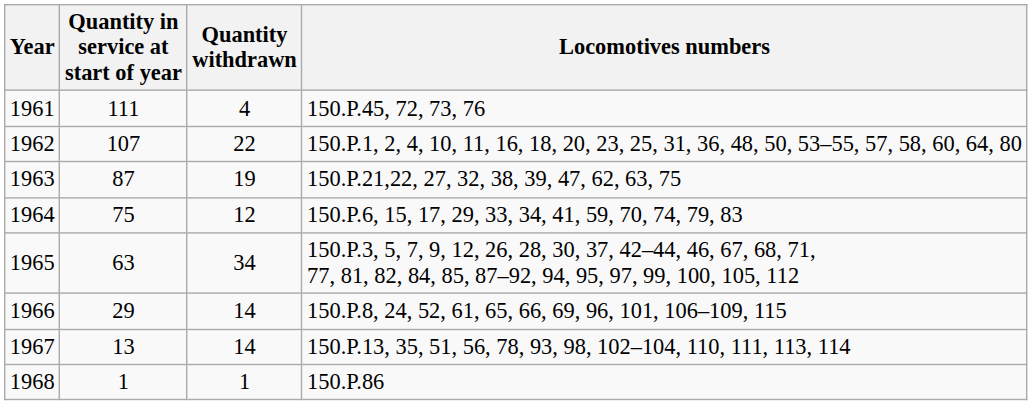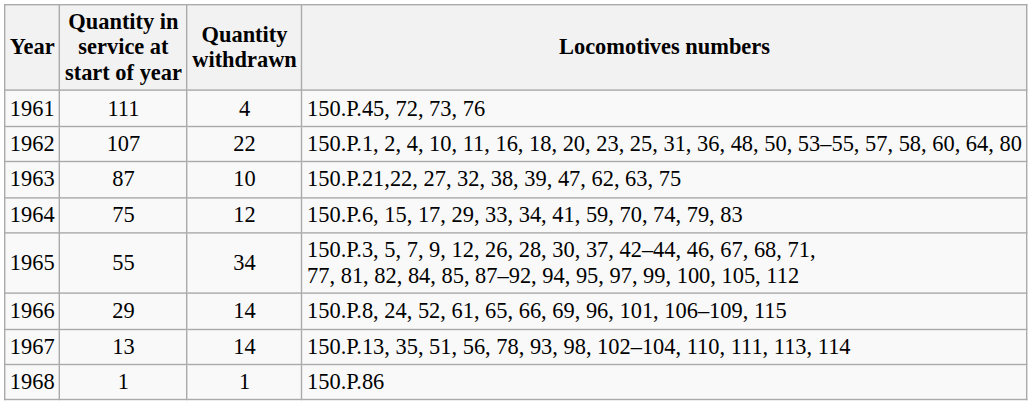1963 | Quantity withdrawn: 19 -> 10
1965 | Quantity in service at start of year: 63 -> 55
